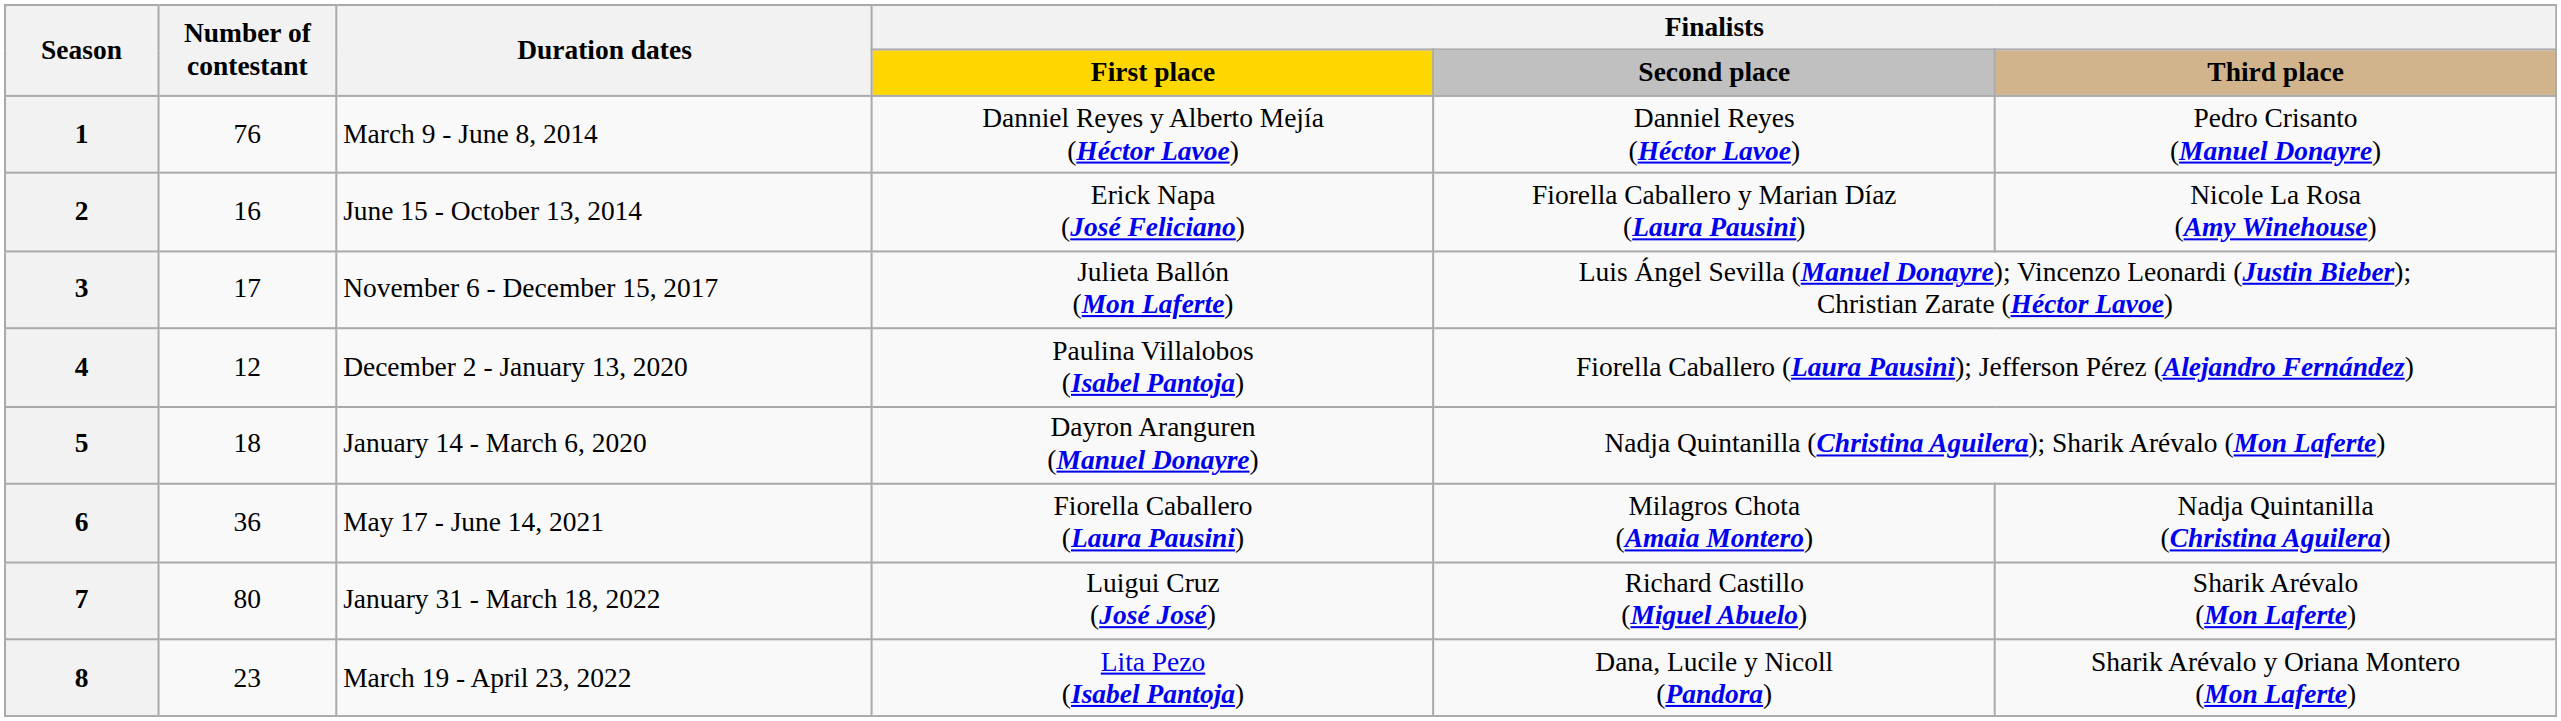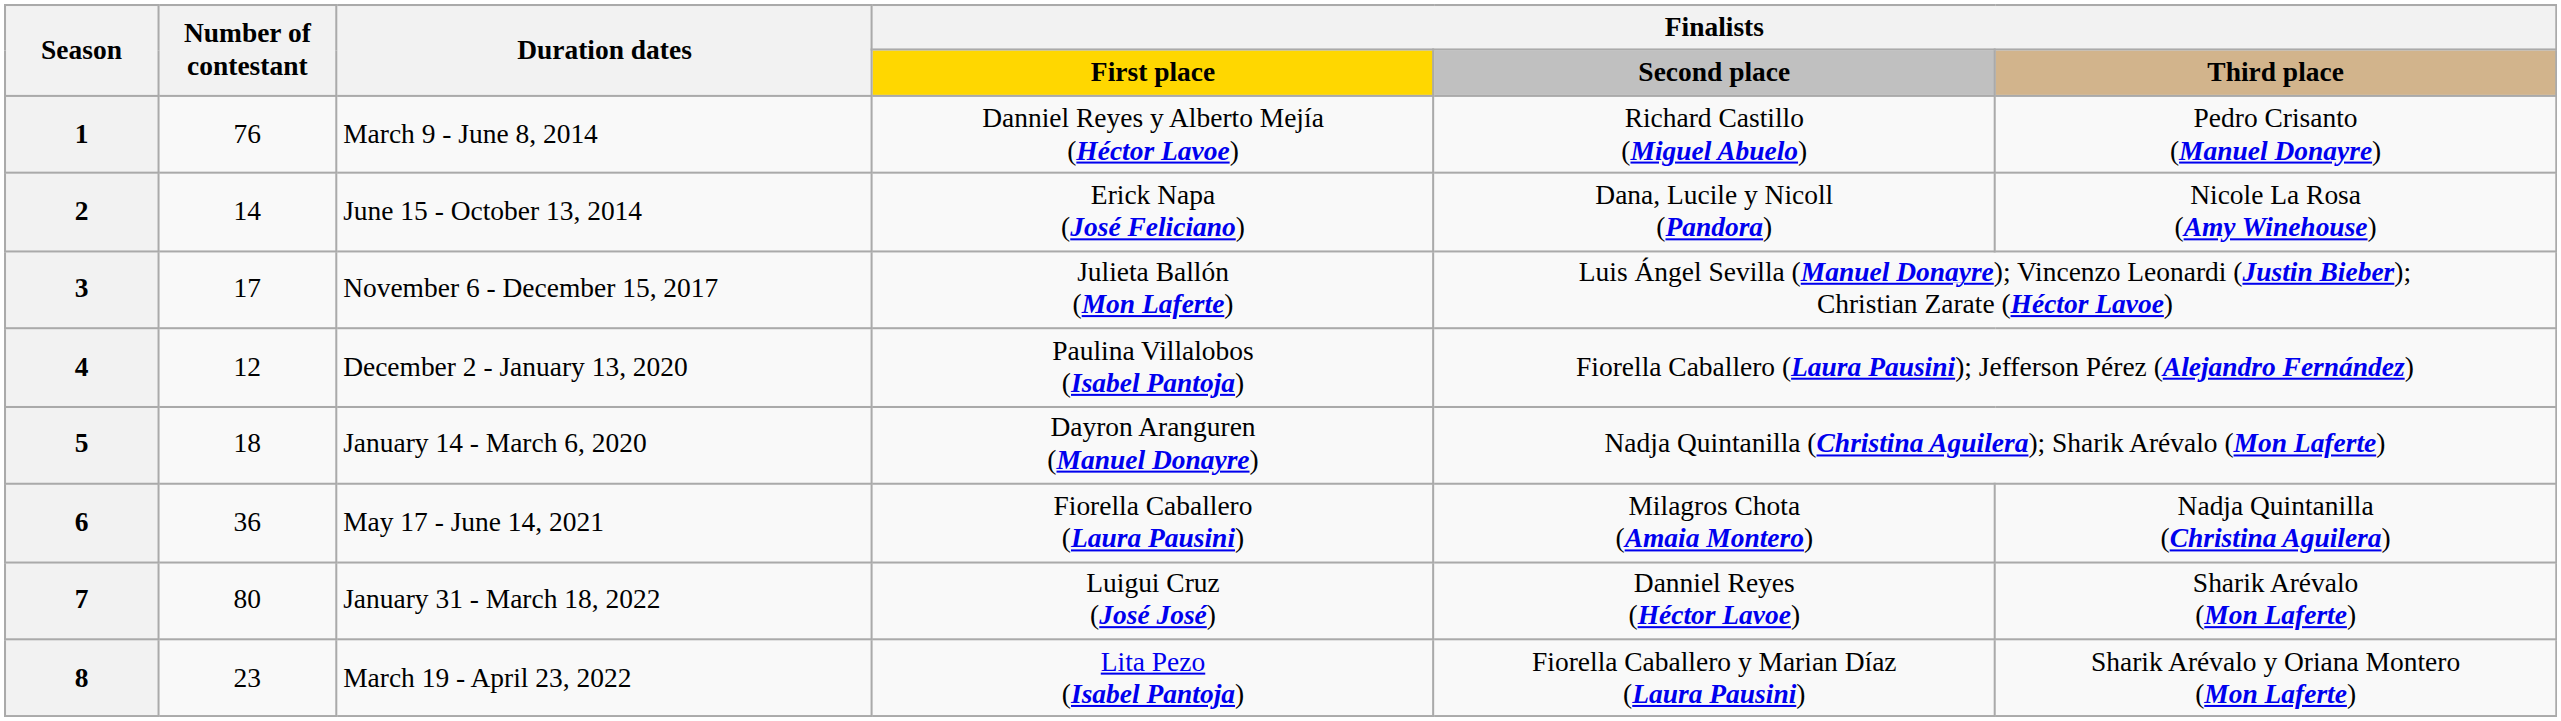1 | Finalists / Second place: Danniel Reyes (Héctor Lavoe) -> Richard Castillo (Miguel Abuelo)
2 | Number of contestant: 16 -> 14
2 | Finalists / Second place: Fiorella Caballero y Marian Díaz (Laura Pausini) -> Dana, Lucile y Nicoll (Pandora)
7 | Finalists / Second place: Richard Castillo (Miguel Abuelo) -> Danniel Reyes (Héctor Lavoe)
8 | Finalists / Second place: Dana, Lucile y Nicoll (Pandora) -> Fiorella Caballero y Marian Díaz (Laura Pausini)
